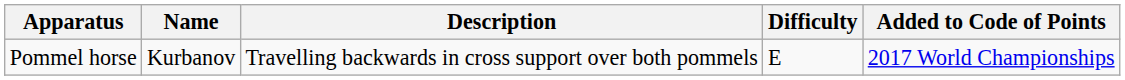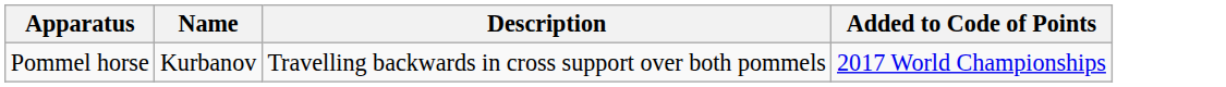- column: Difficulty | E
